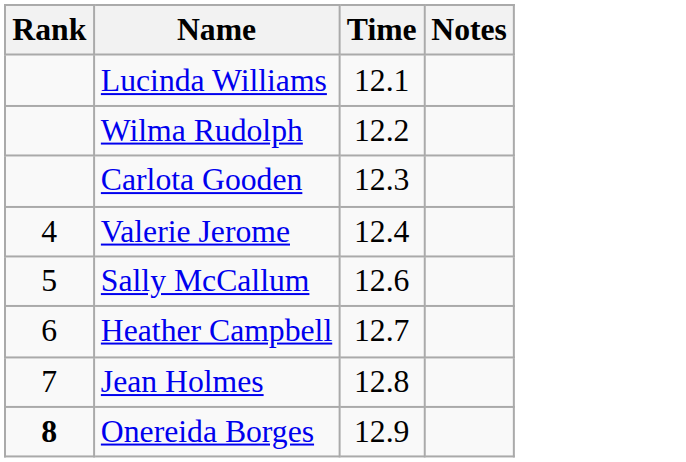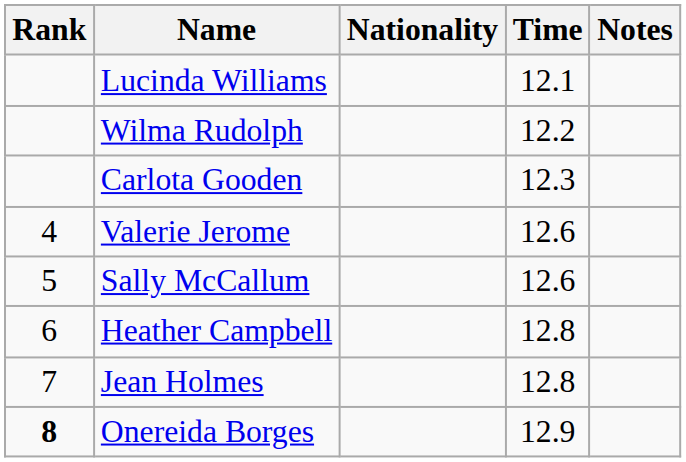+ column: Nationality
Valerie Jerome | Time: 12.4 -> 12.6
Heather Campbell | Time: 12.7 -> 12.8
